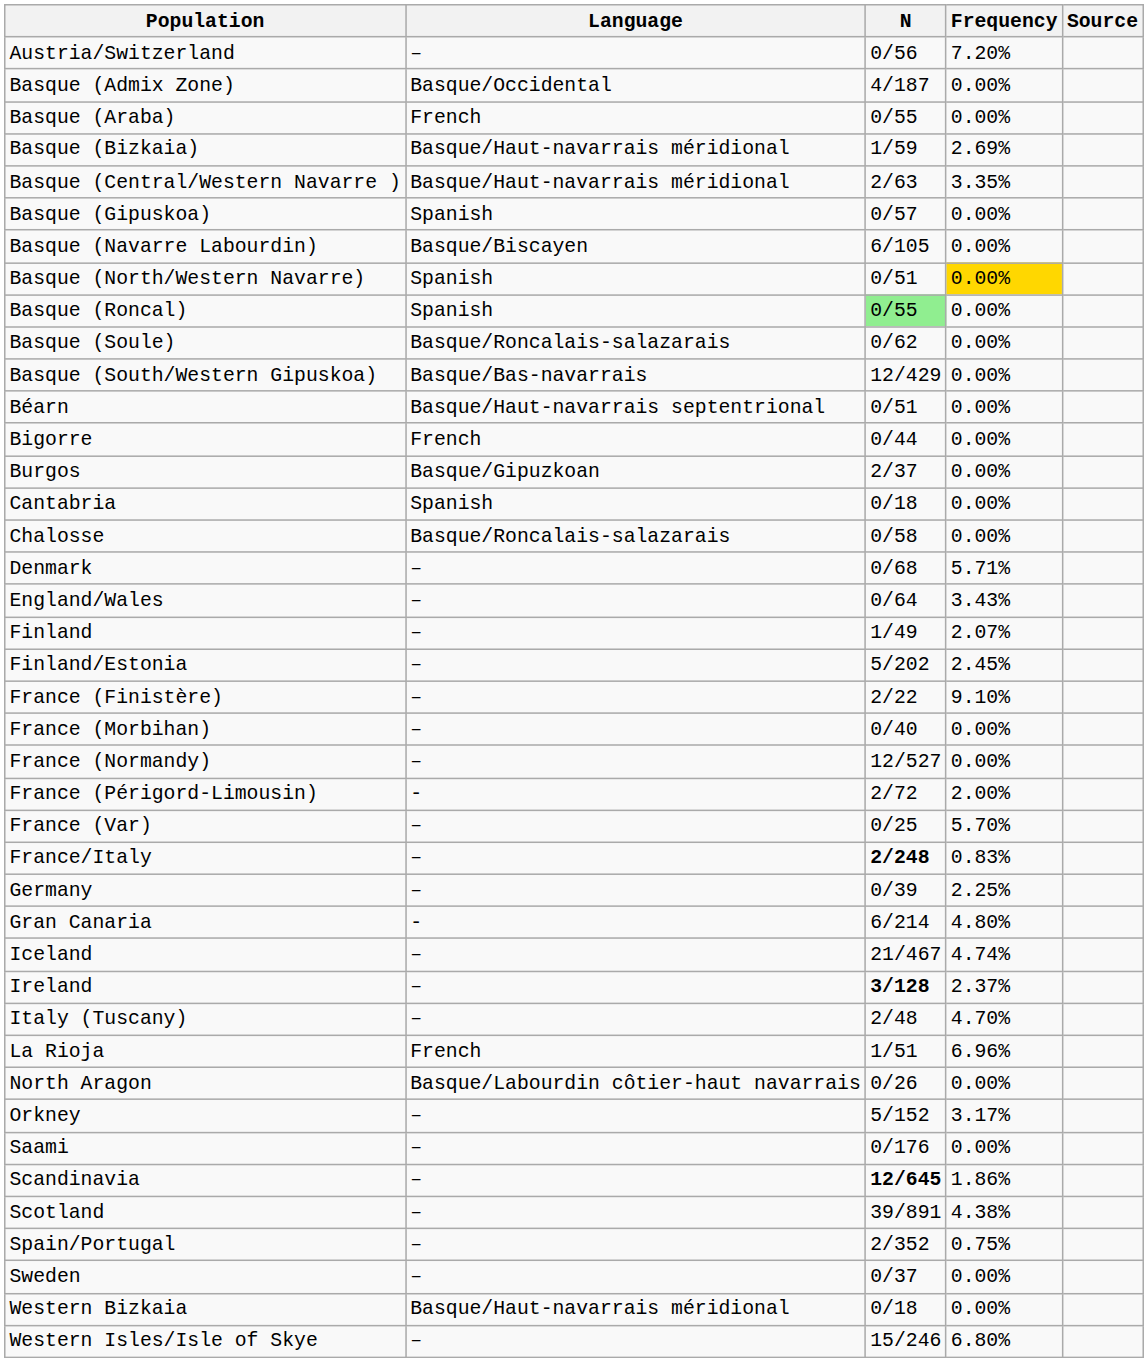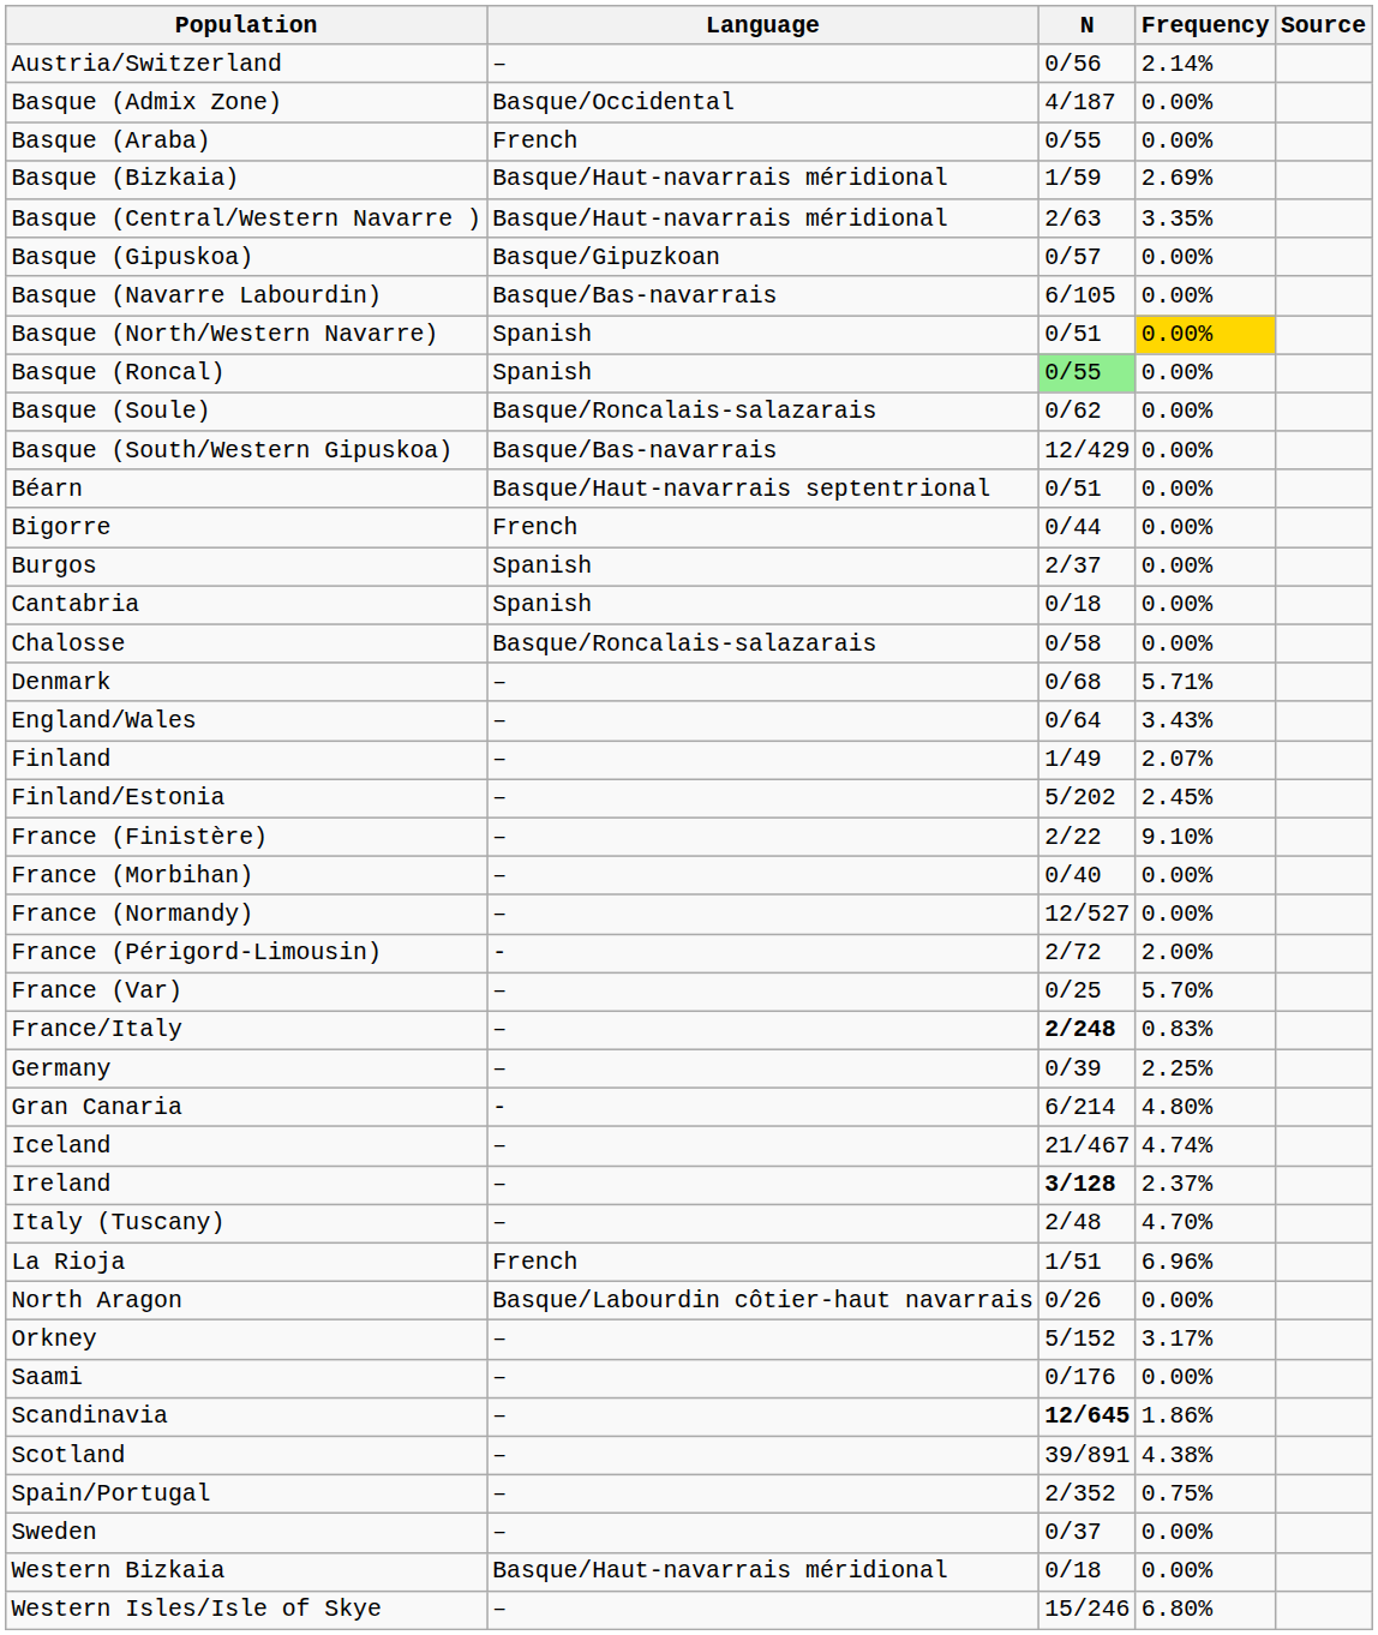Austria/Switzerland | Frequency: 7.20% -> 2.14%
Basque (Gipuskoa) | Language: Spanish -> Basque/Gipuzkoan
Basque (Navarre Labourdin) | Language: Basque/Biscayen -> Basque/Bas-navarrais
Burgos | Language: Basque/Gipuzkoan -> Spanish
